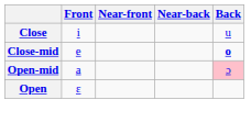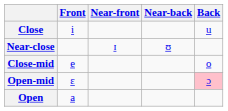+ row: Near-close | ɪ | ʊ
Close-mid | Back: bold -> normal
Open-mid | Front: a -> ɛ
Open | Front: ɛ -> a
